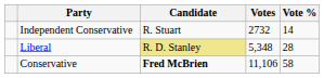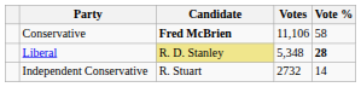rows swapped: Conservative <-> Independent Conservative
Liberal | Vote %: normal -> bold
